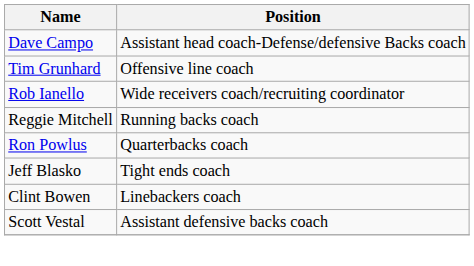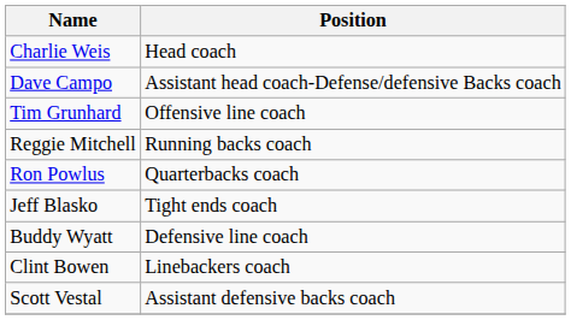+ row: Charlie Weis | Head coach
- row: Rob Ianello | Wide receivers coach/recruiting coordinator
+ row: Buddy Wyatt | Defensive line coach
